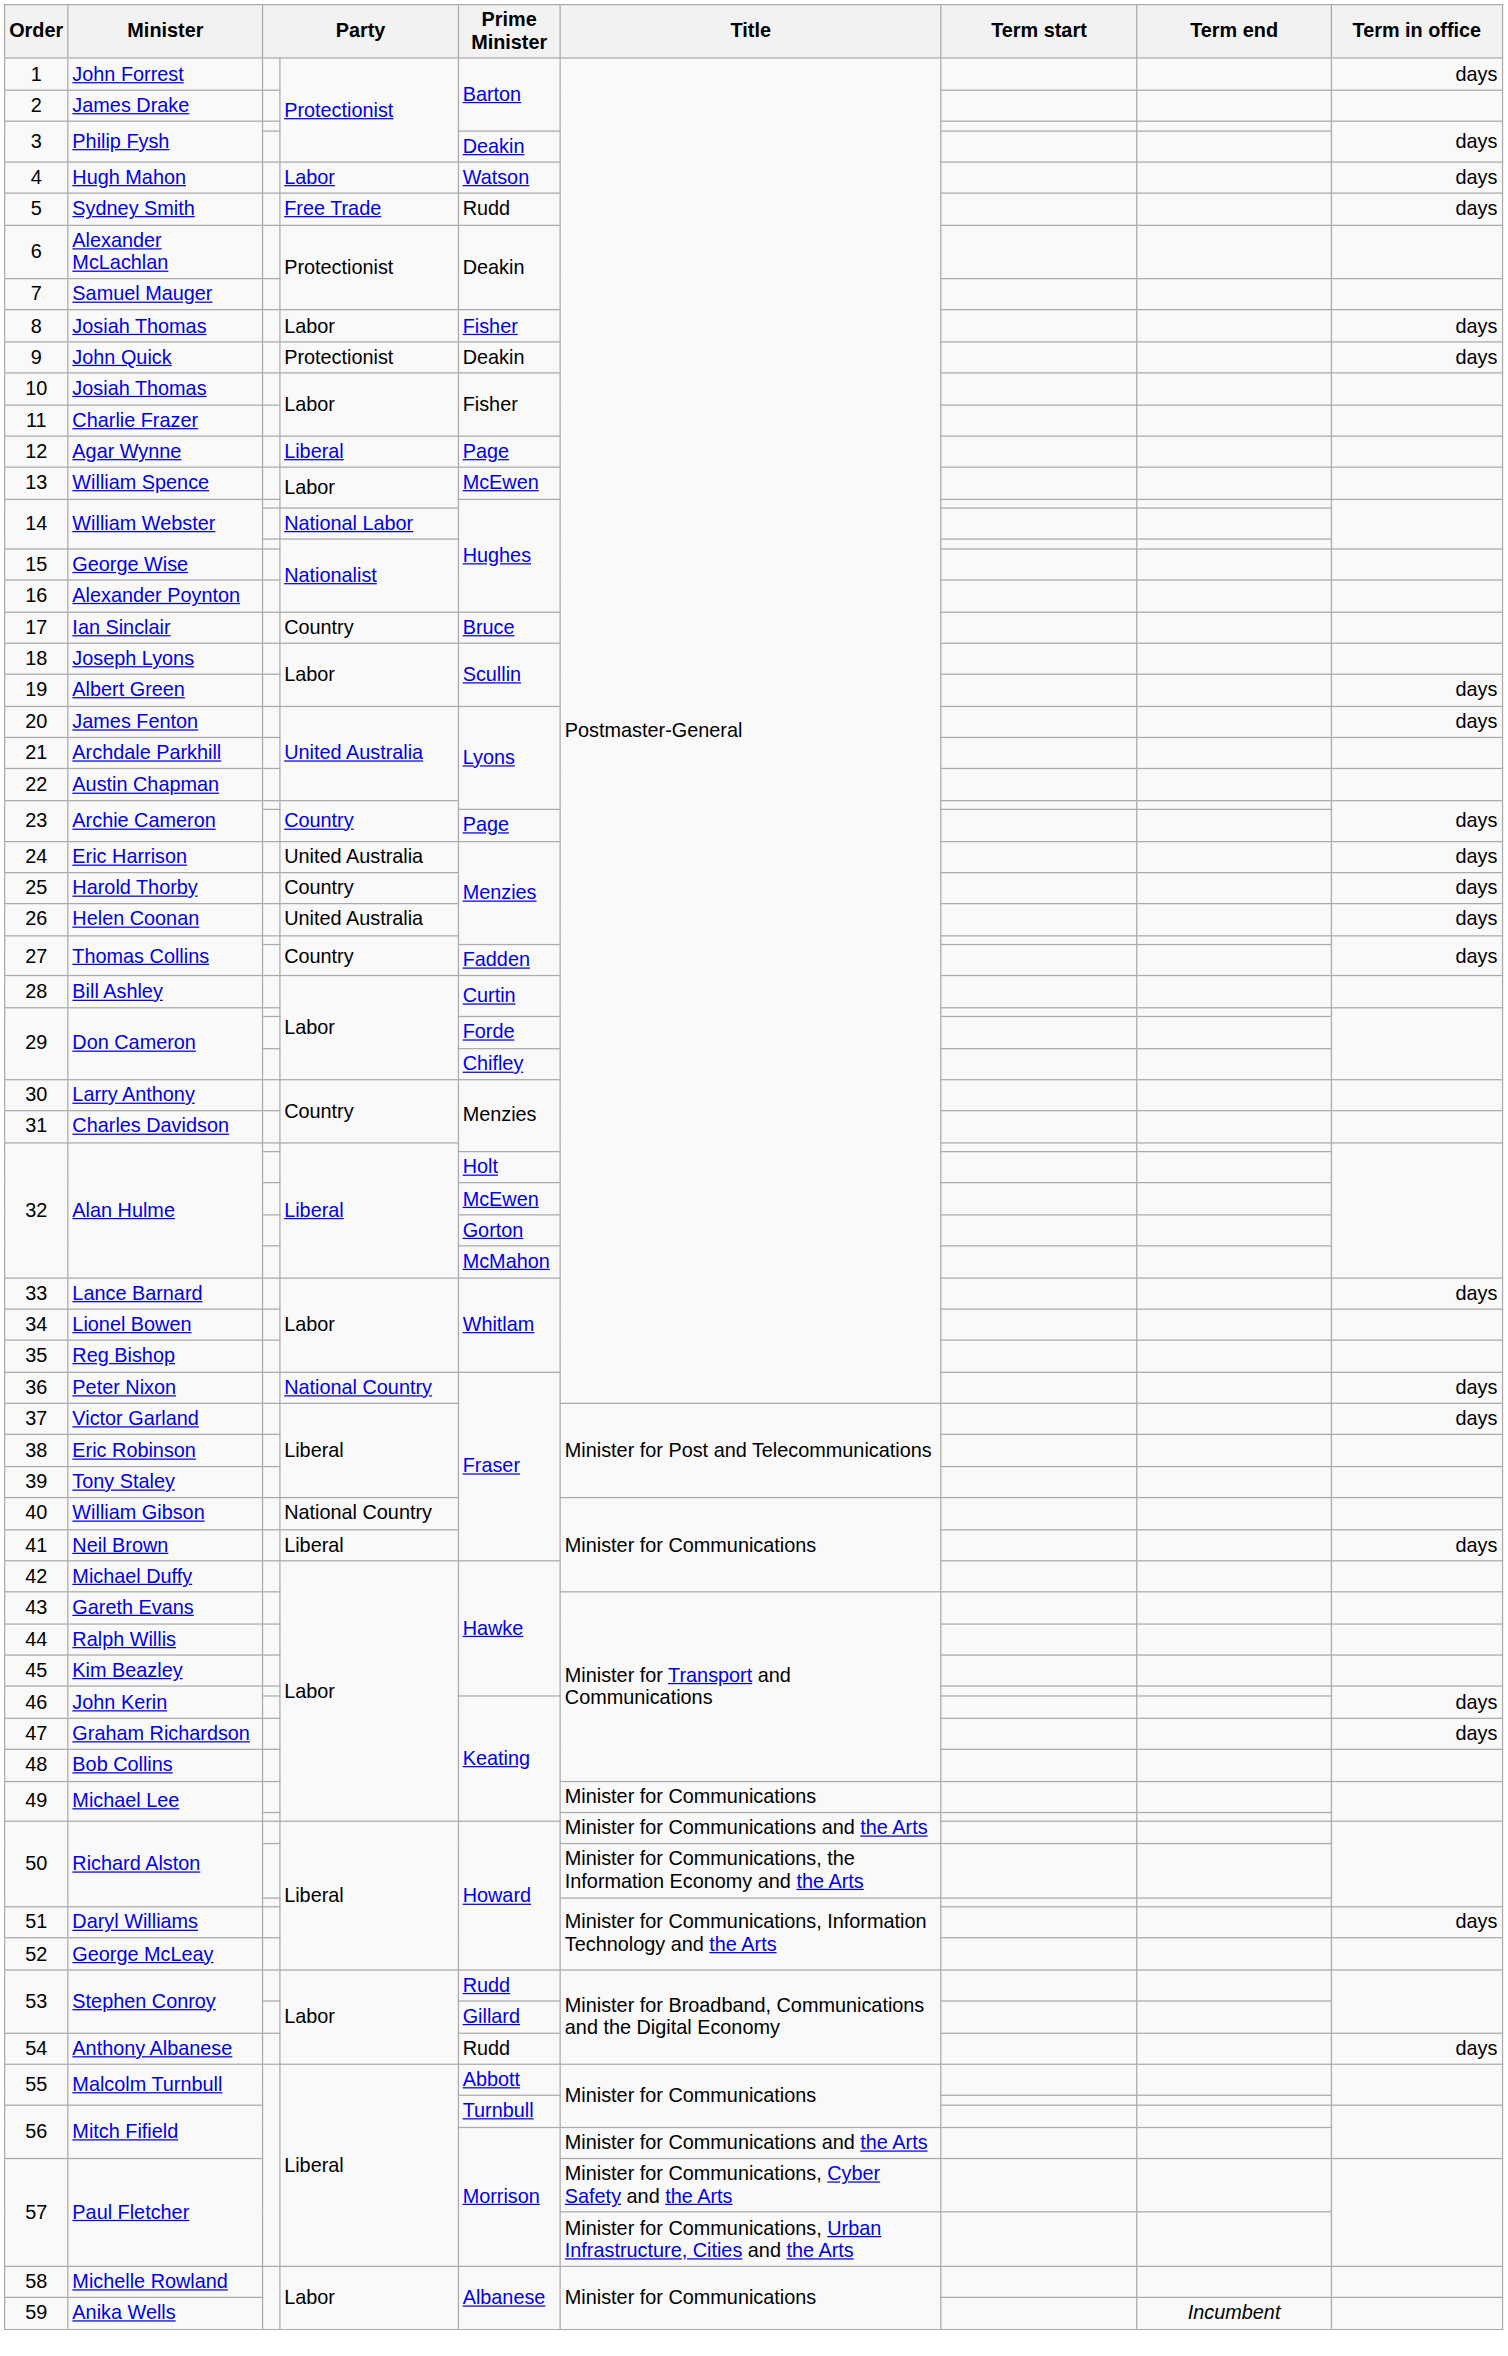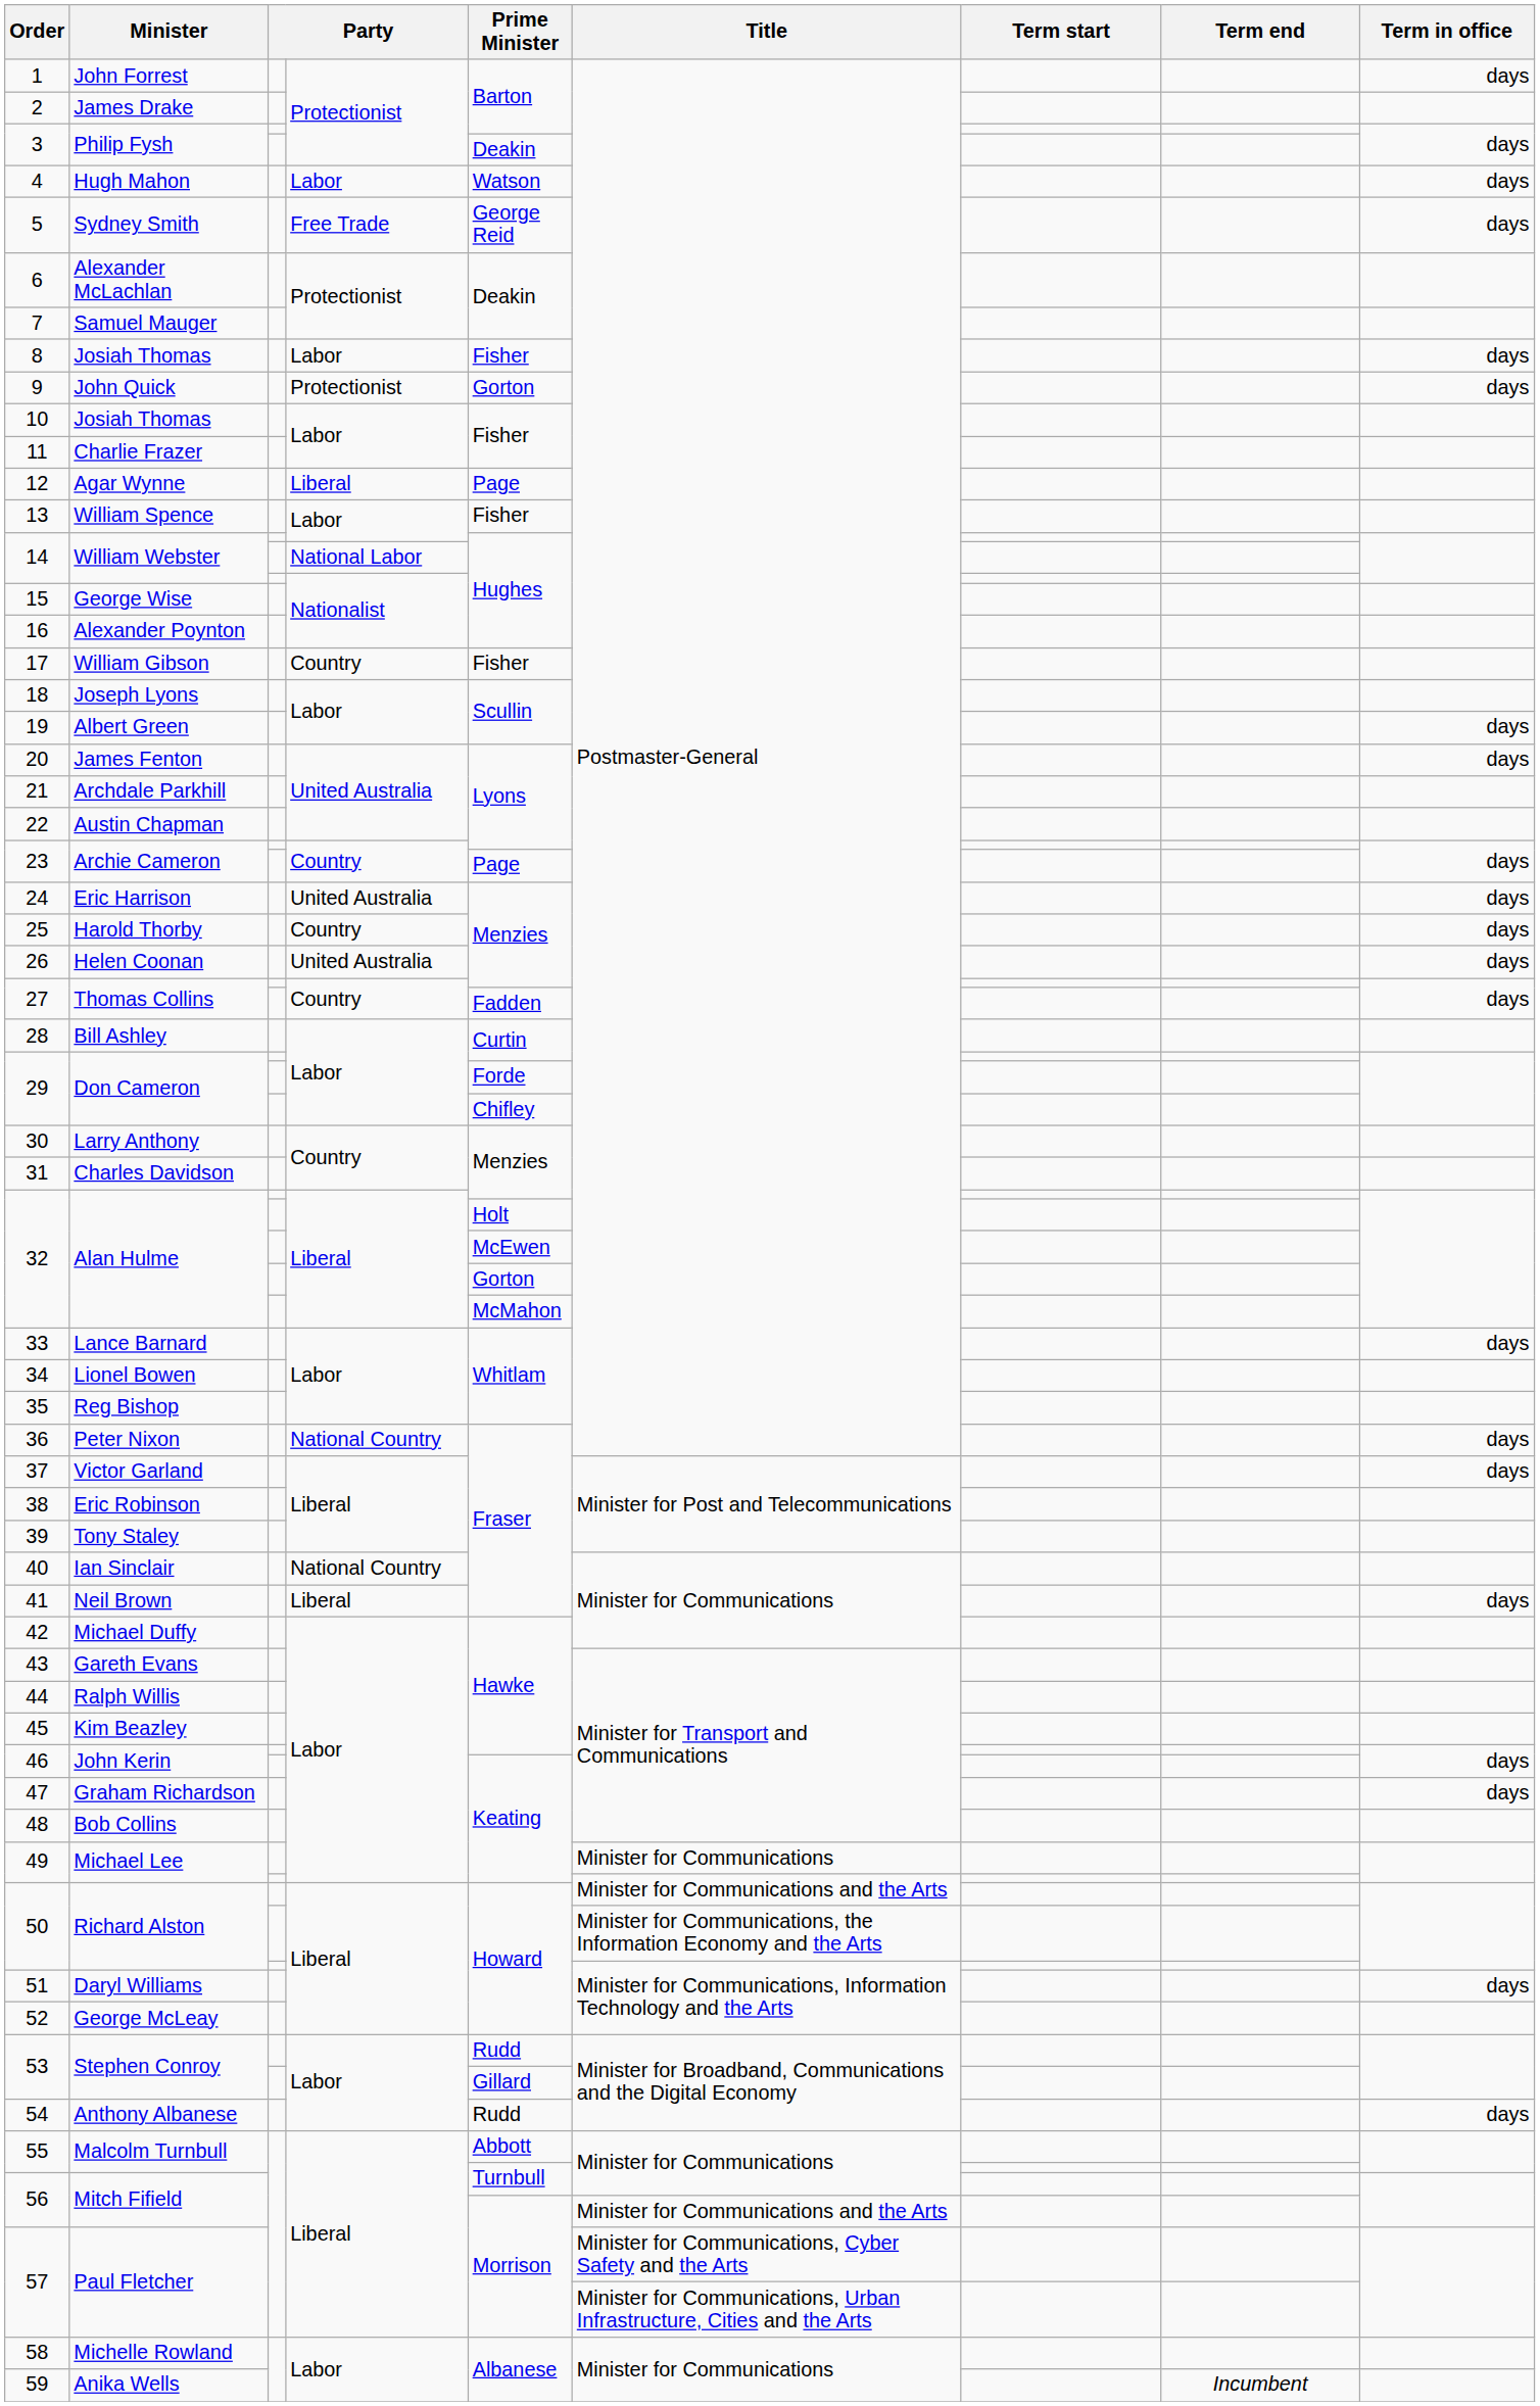5 | Prime Minister: Rudd -> George Reid
9 | Prime Minister: Deakin -> Gorton
13 | Prime Minister: McEwen -> Fisher
17 | Minister: Ian Sinclair -> William Gibson
17 | Prime Minister: Bruce -> Fisher
40 | Minister: William Gibson -> Ian Sinclair
